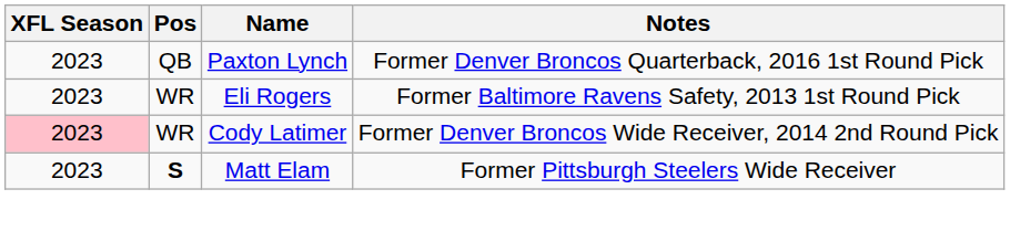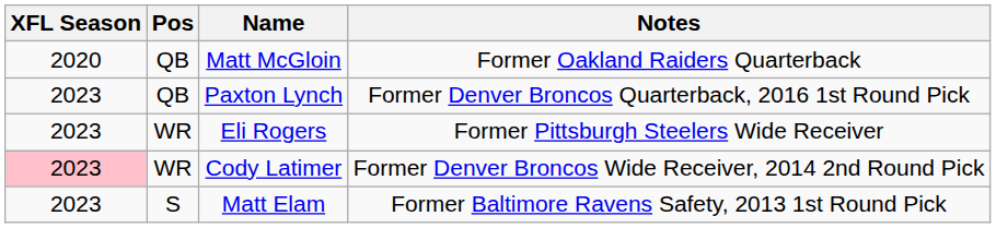+ row: 2020 | QB | Matt McGloin | Former Oakland Raiders Quarterback
Eli Rogers | Notes: Former Baltimore Ravens Safety, 2013 1st Round Pick -> Former Pittsburgh Steelers Wide Receiver
Matt Elam | Pos: bold -> normal
Matt Elam | Notes: Former Pittsburgh Steelers Wide Receiver -> Former Baltimore Ravens Safety, 2013 1st Round Pick
